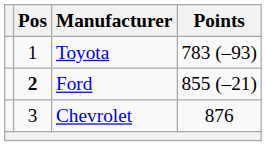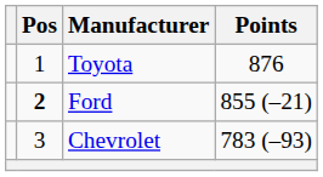Toyota | Points: 783 (–93) -> 876
Chevrolet | Points: 876 -> 783 (–93)
